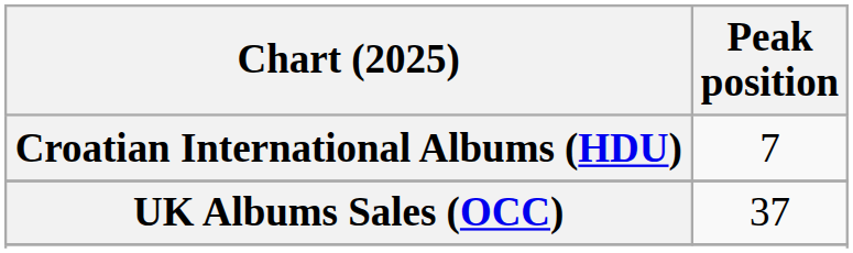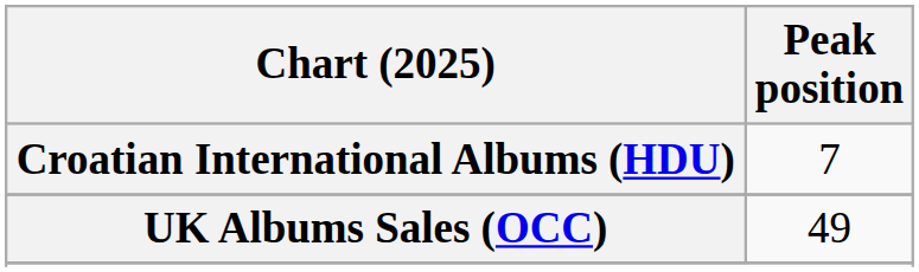UK Albums Sales (OCC) | Peak position: 37 -> 49
